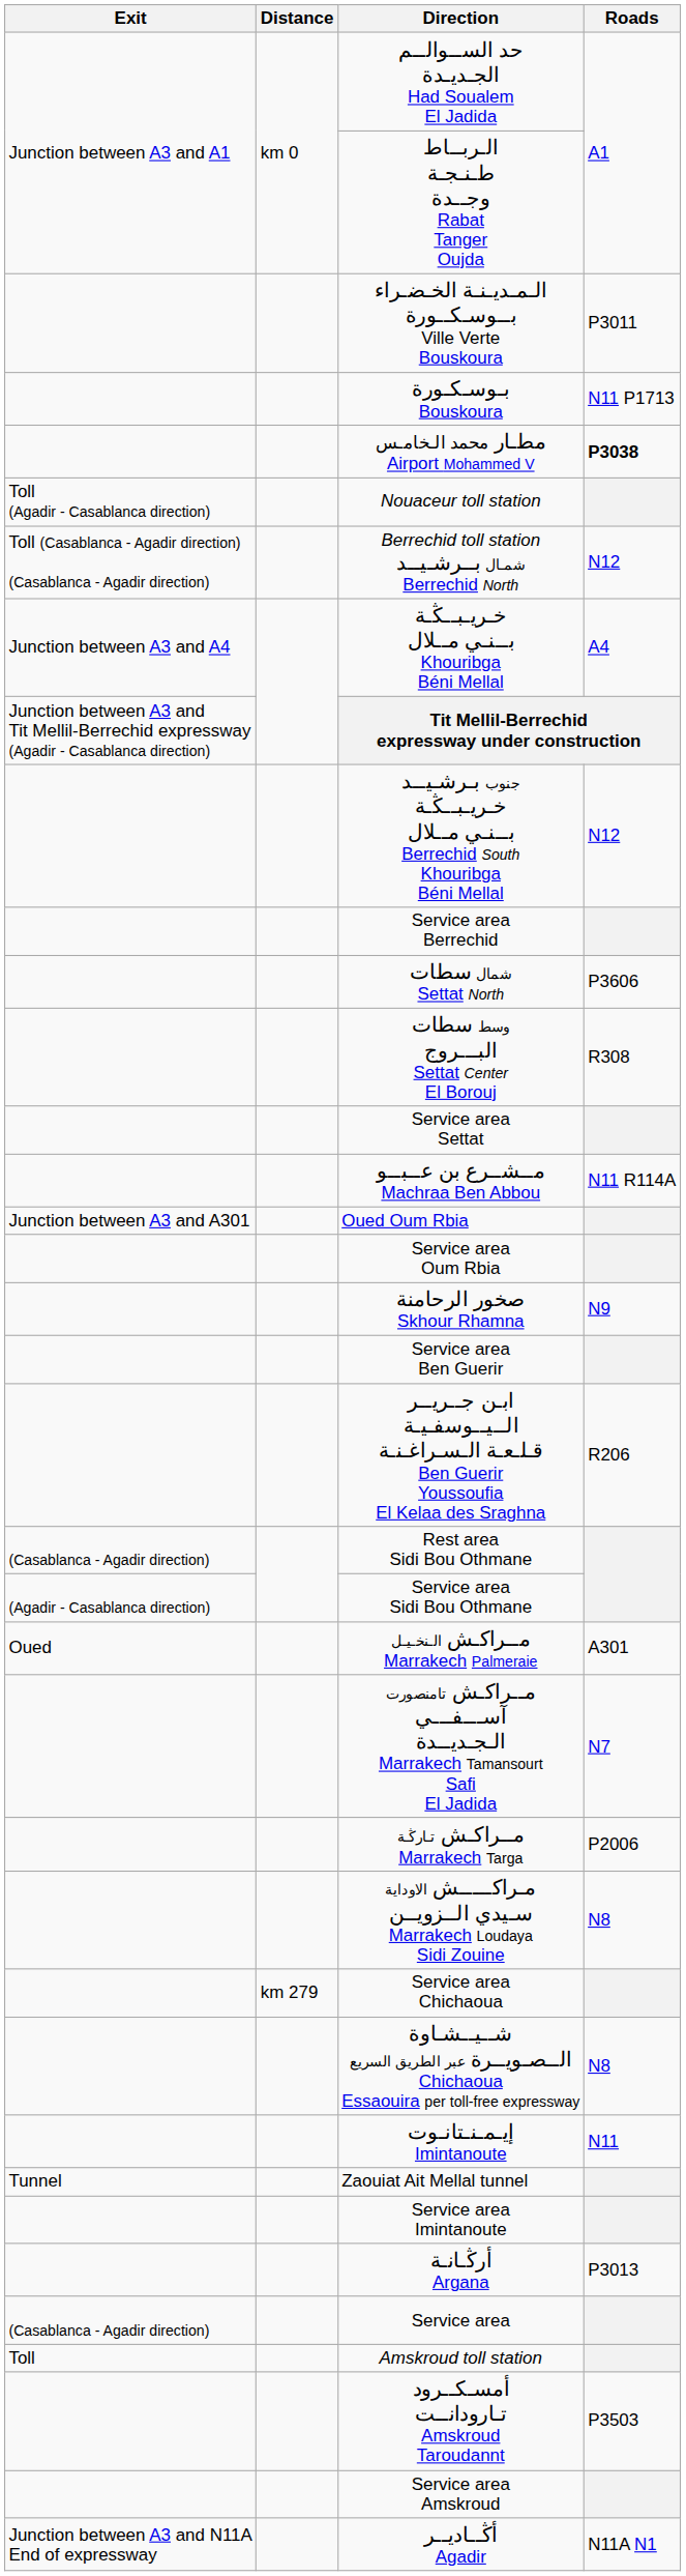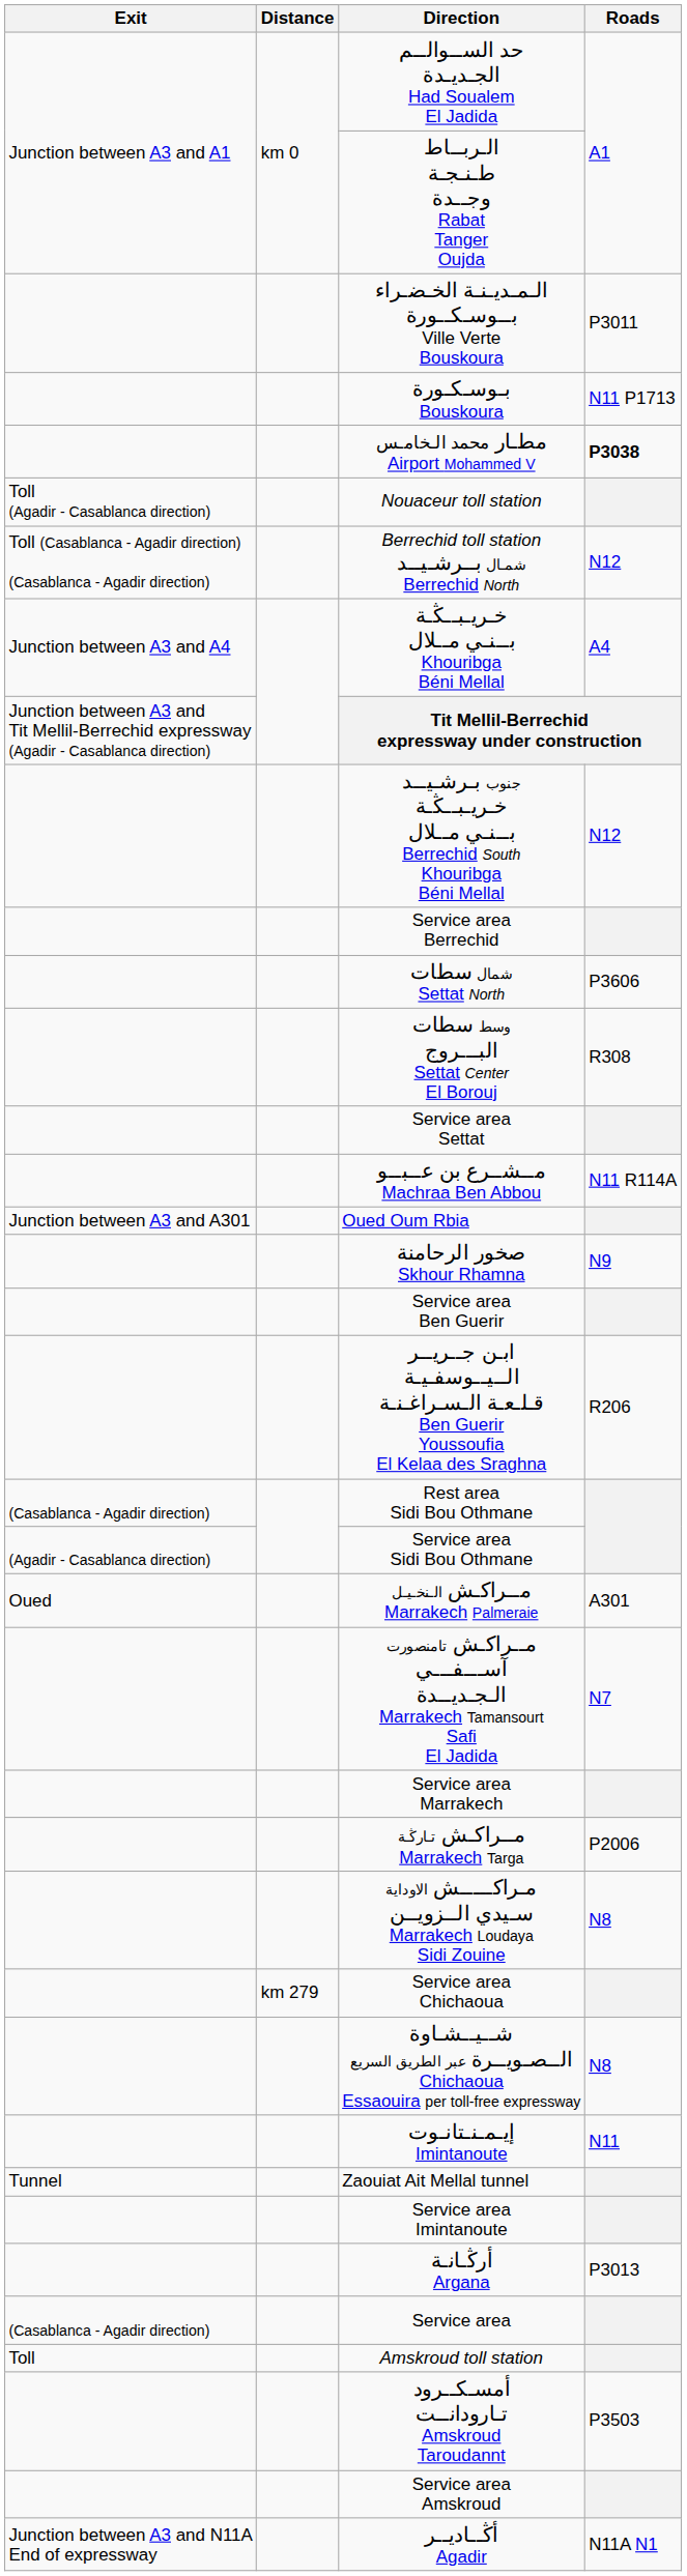- row: Service area Oum Rbia
+ row: Service area Marrakech
